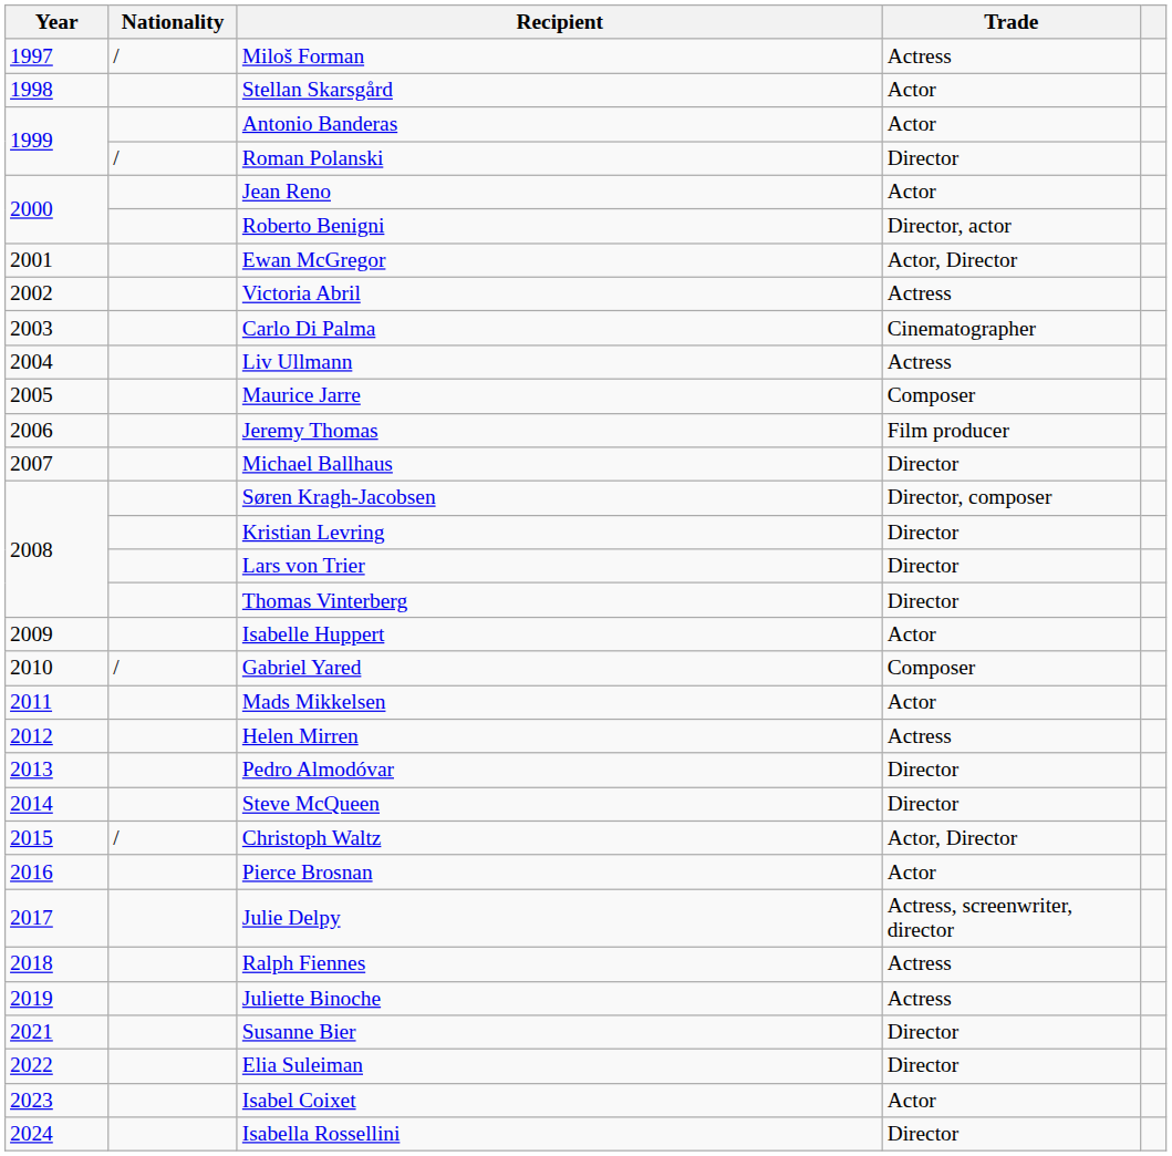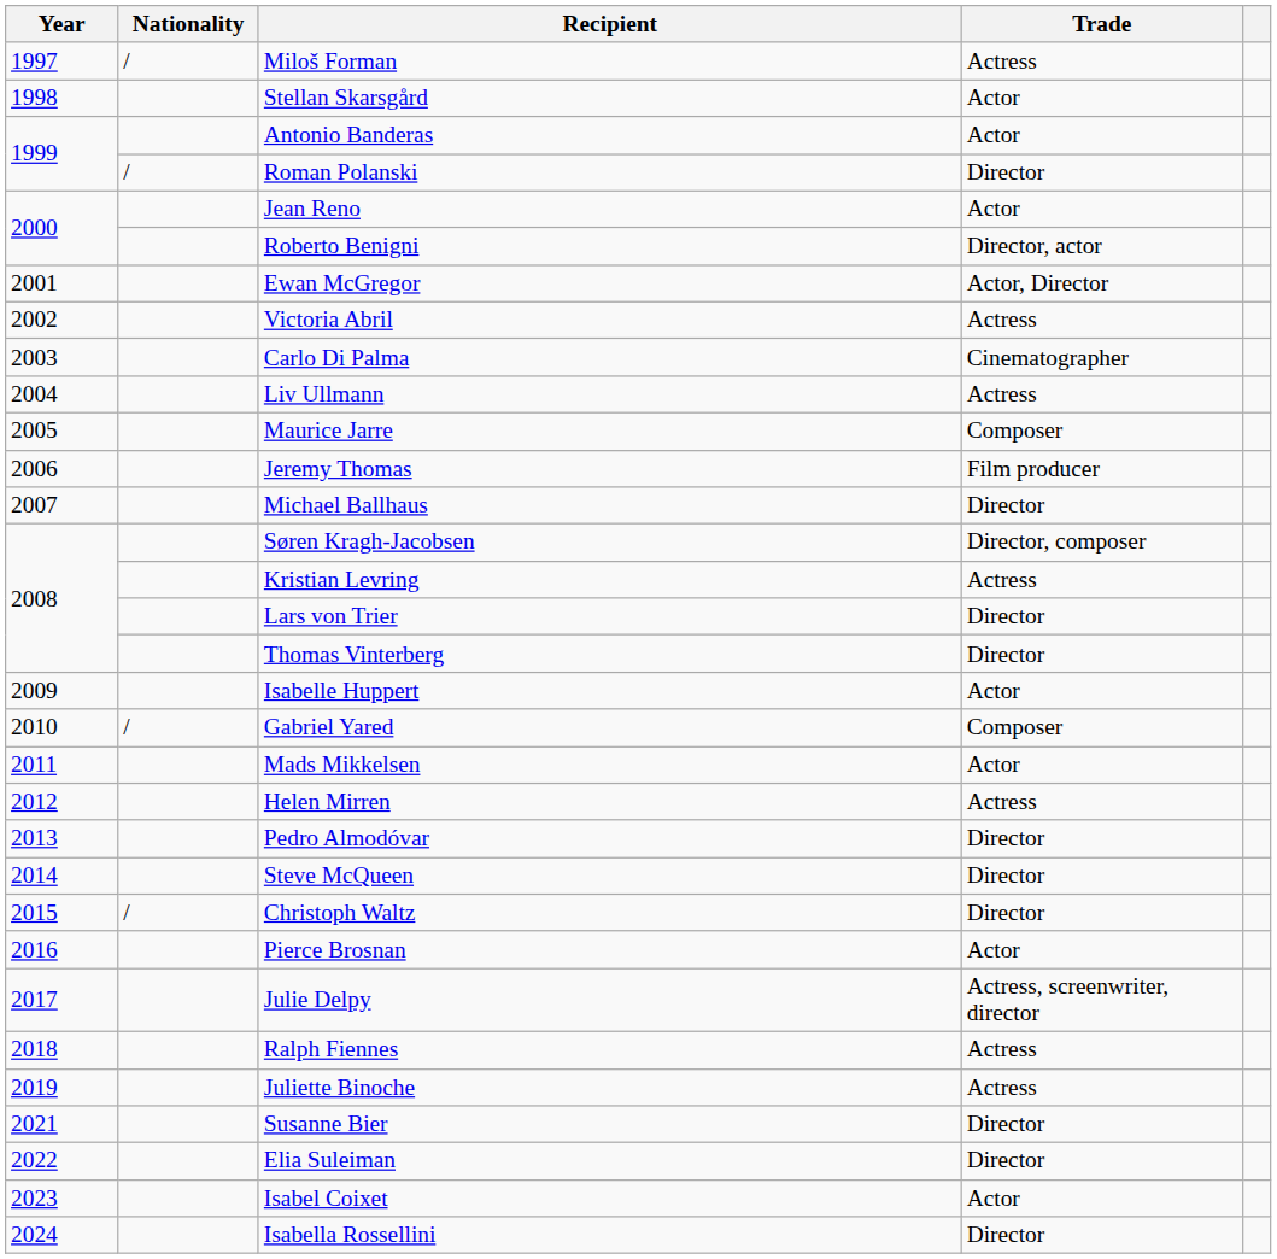Kristian Levring | Trade: Director -> Actress
Christoph Waltz | Trade: Actor, Director -> Director
